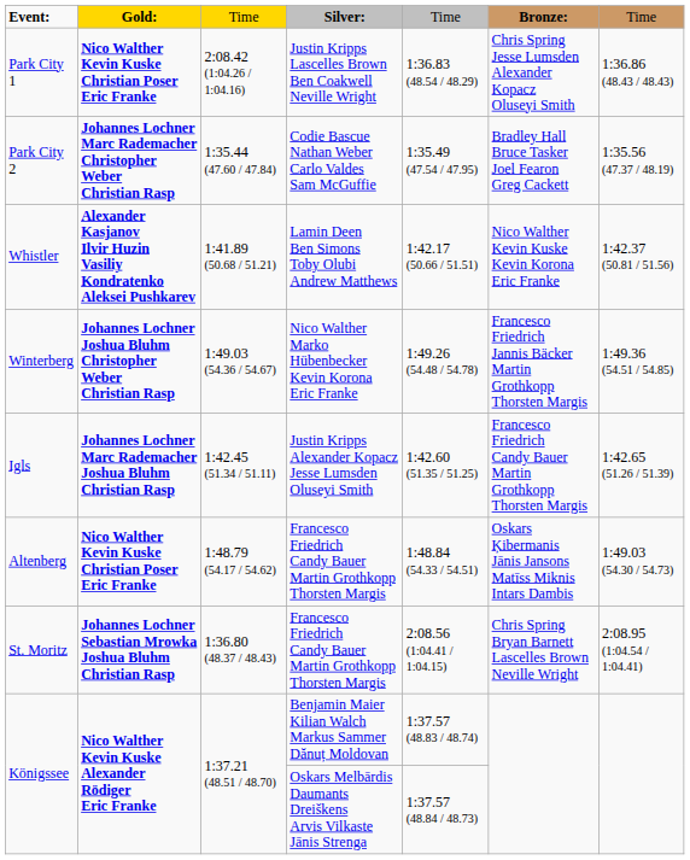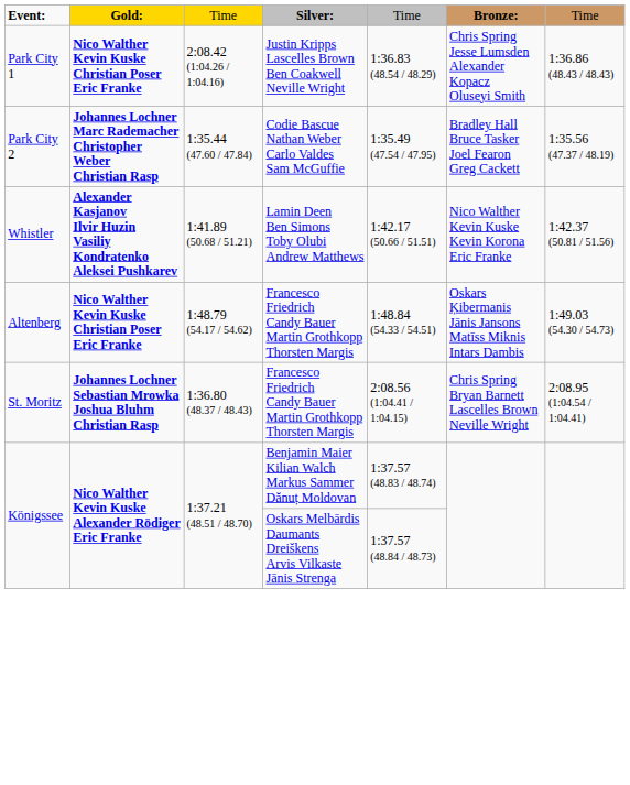- row: Winterberg | Johannes Lochner Joshua Bluhm Christopher Weber Christian Rasp | 1:49.03 (54.36 / 54.67) | Nico Walther Marko Hübenbecker Kevin Korona Eric Franke | 1:49.26 (54.48 / 54.78) | Francesco Friedrich Jannis Bäcker Martin Grothkopp Thorsten Margis | 1:49.36 (54.51 / 54.85)
- row: Igls | Johannes Lochner Marc Rademacher Joshua Bluhm Christian Rasp | 1:42.45 (51.34 / 51.11) | Justin Kripps Alexander Kopacz Jesse Lumsden Oluseyi Smith | 1:42.60 (51.35 / 51.25) | Francesco Friedrich Candy Bauer Martin Grothkopp Thorsten Margis | 1:42.65 (51.26 / 51.39)
